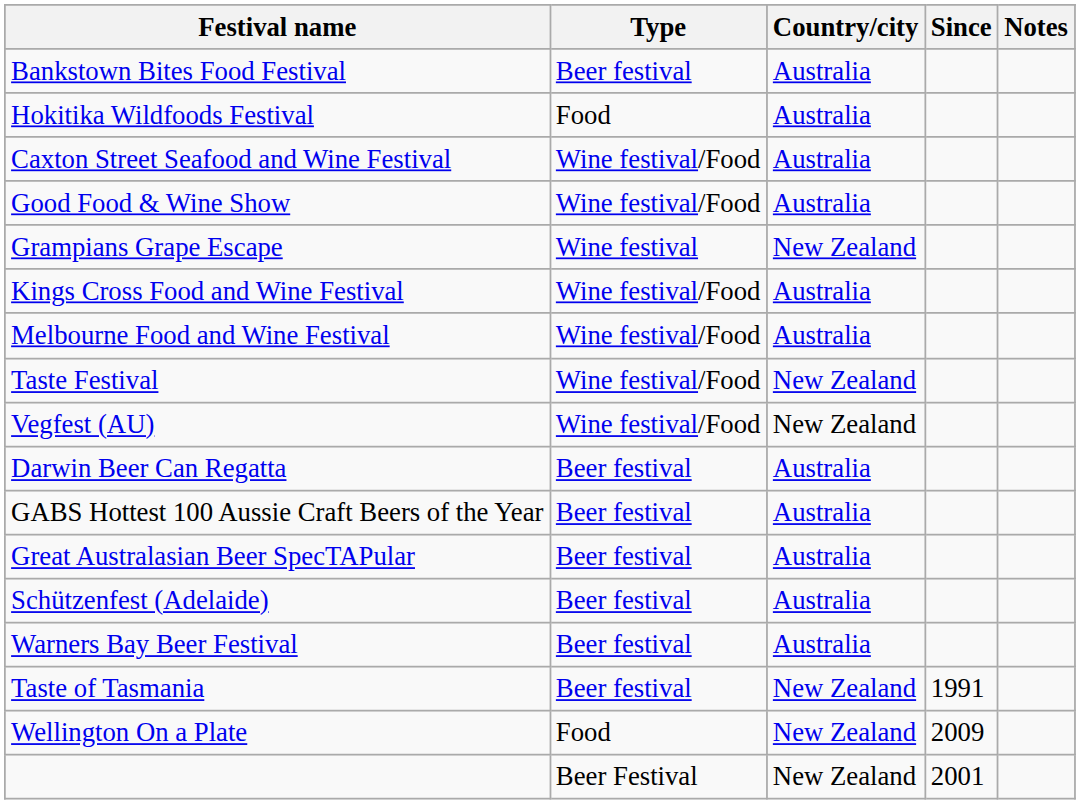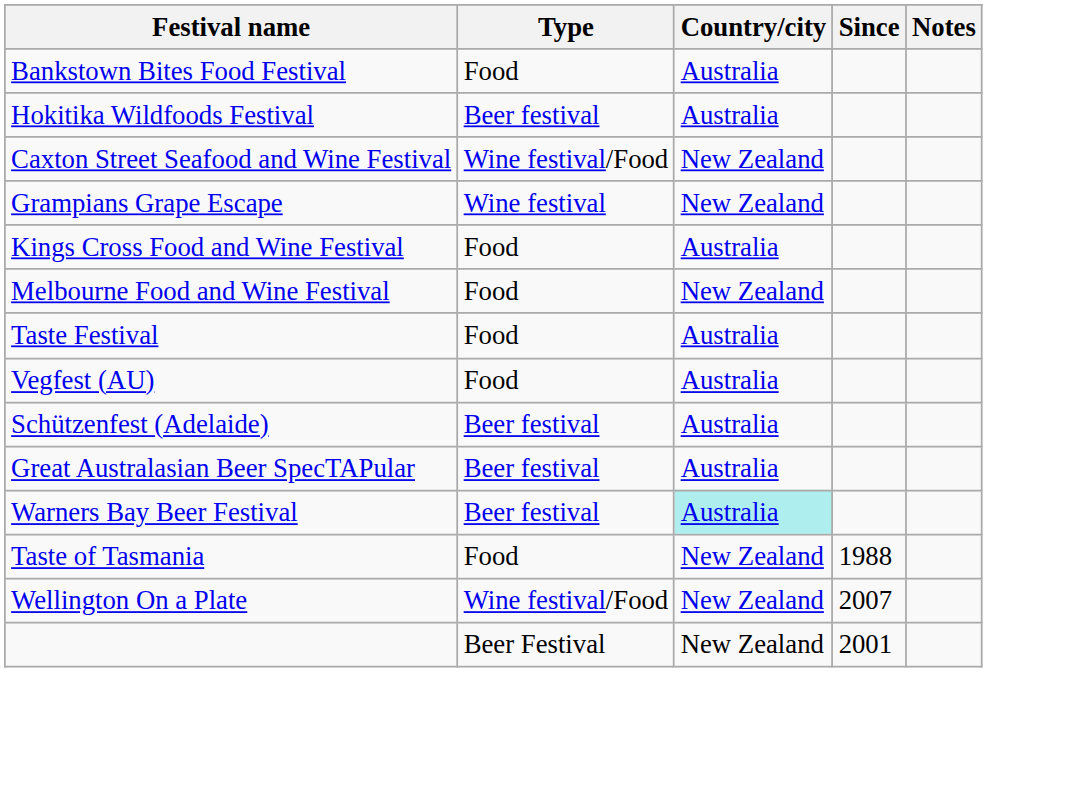Bankstown Bites Food Festival | Type: Beer festival -> Food
Hokitika Wildfoods Festival | Type: Food -> Beer festival
Caxton Street Seafood and Wine Festival | Country/city: Australia -> New Zealand
- row: Good Food & Wine Show | Wine festival/Food | Australia
Kings Cross Food and Wine Festival | Type: Wine festival/Food -> Food
Melbourne Food and Wine Festival | Type: Wine festival/Food -> Food
Melbourne Food and Wine Festival | Country/city: Australia -> New Zealand
Taste Festival | Type: Wine festival/Food -> Food
Taste Festival | Country/city: New Zealand -> Australia
Vegfest (AU) | Type: Wine festival/Food -> Food
Vegfest (AU) | Country/city: New Zealand -> Australia
- row: Darwin Beer Can Regatta | Beer festival | Australia
- row: GABS Hottest 100 Aussie Craft Beers of the Year | Beer festival | Australia
rows swapped: Great Australasian Beer SpecTAPular <-> Schützenfest (Adelaide)
Warners Bay Beer Festival | Country/city: no background -> paleturquoise background
Taste of Tasmania | Type: Beer festival -> Food
Taste of Tasmania | Since: 1991 -> 1988
Wellington On a Plate | Type: Food -> Wine festival/Food
Wellington On a Plate | Since: 2009 -> 2007
